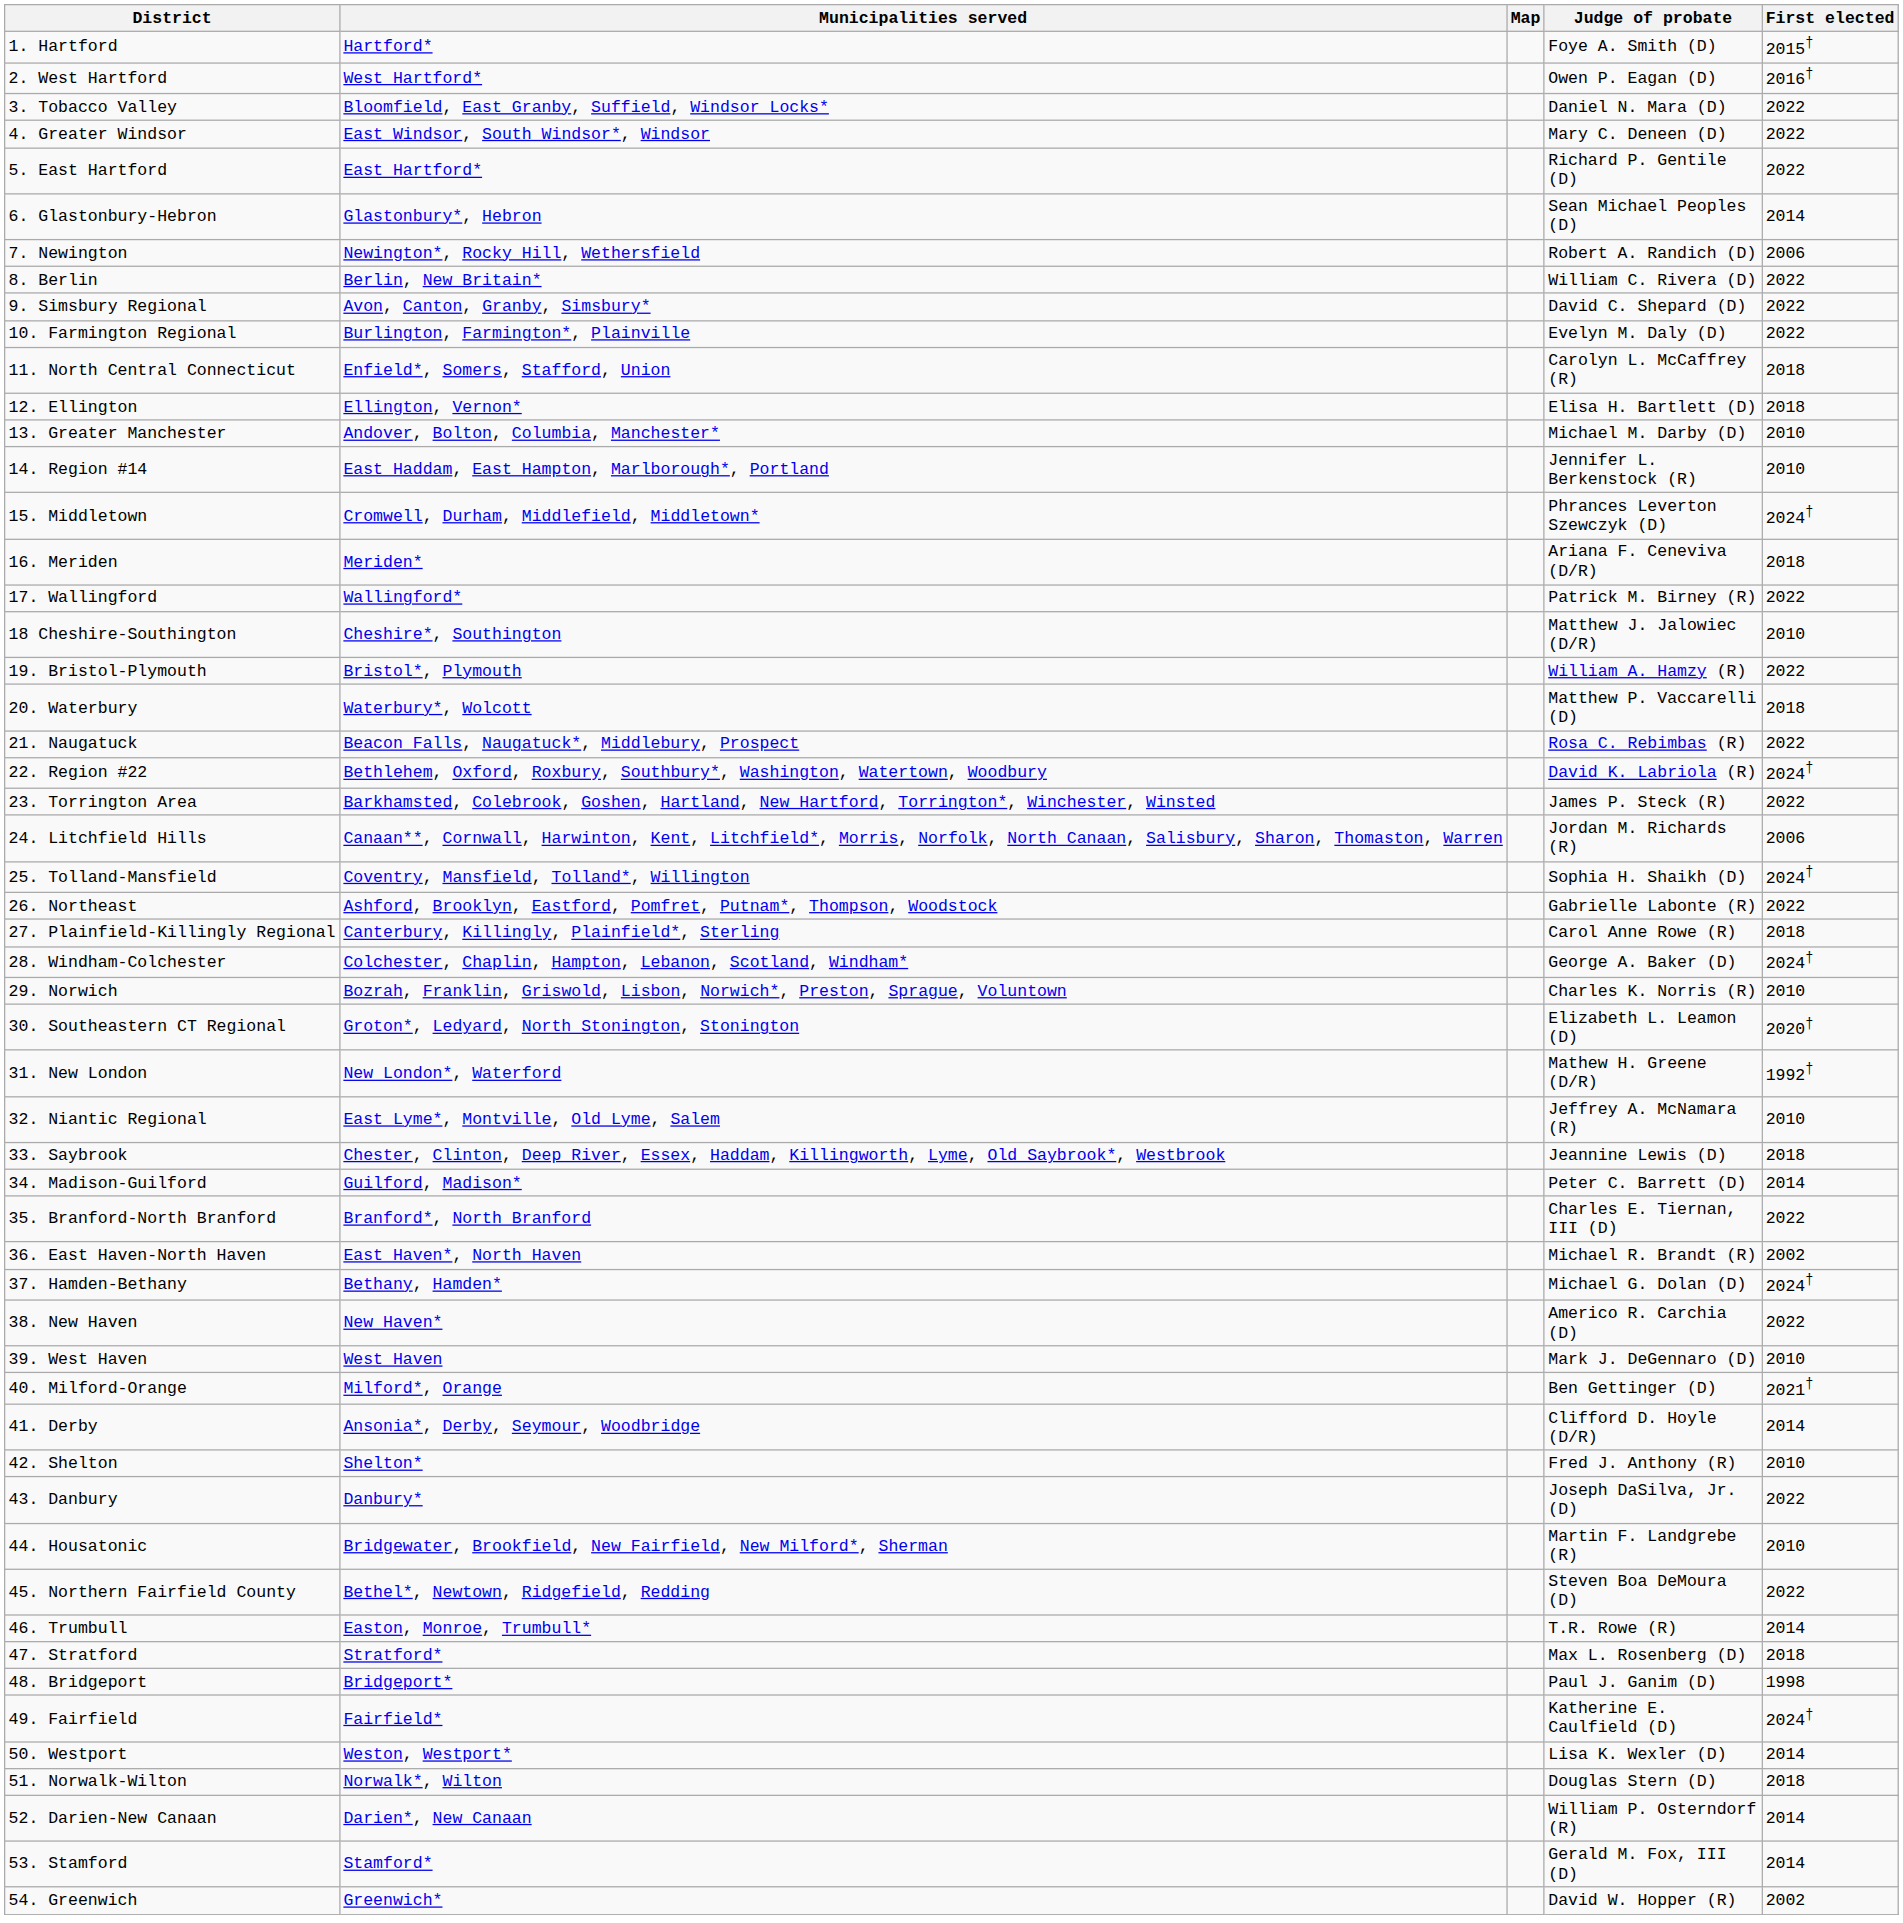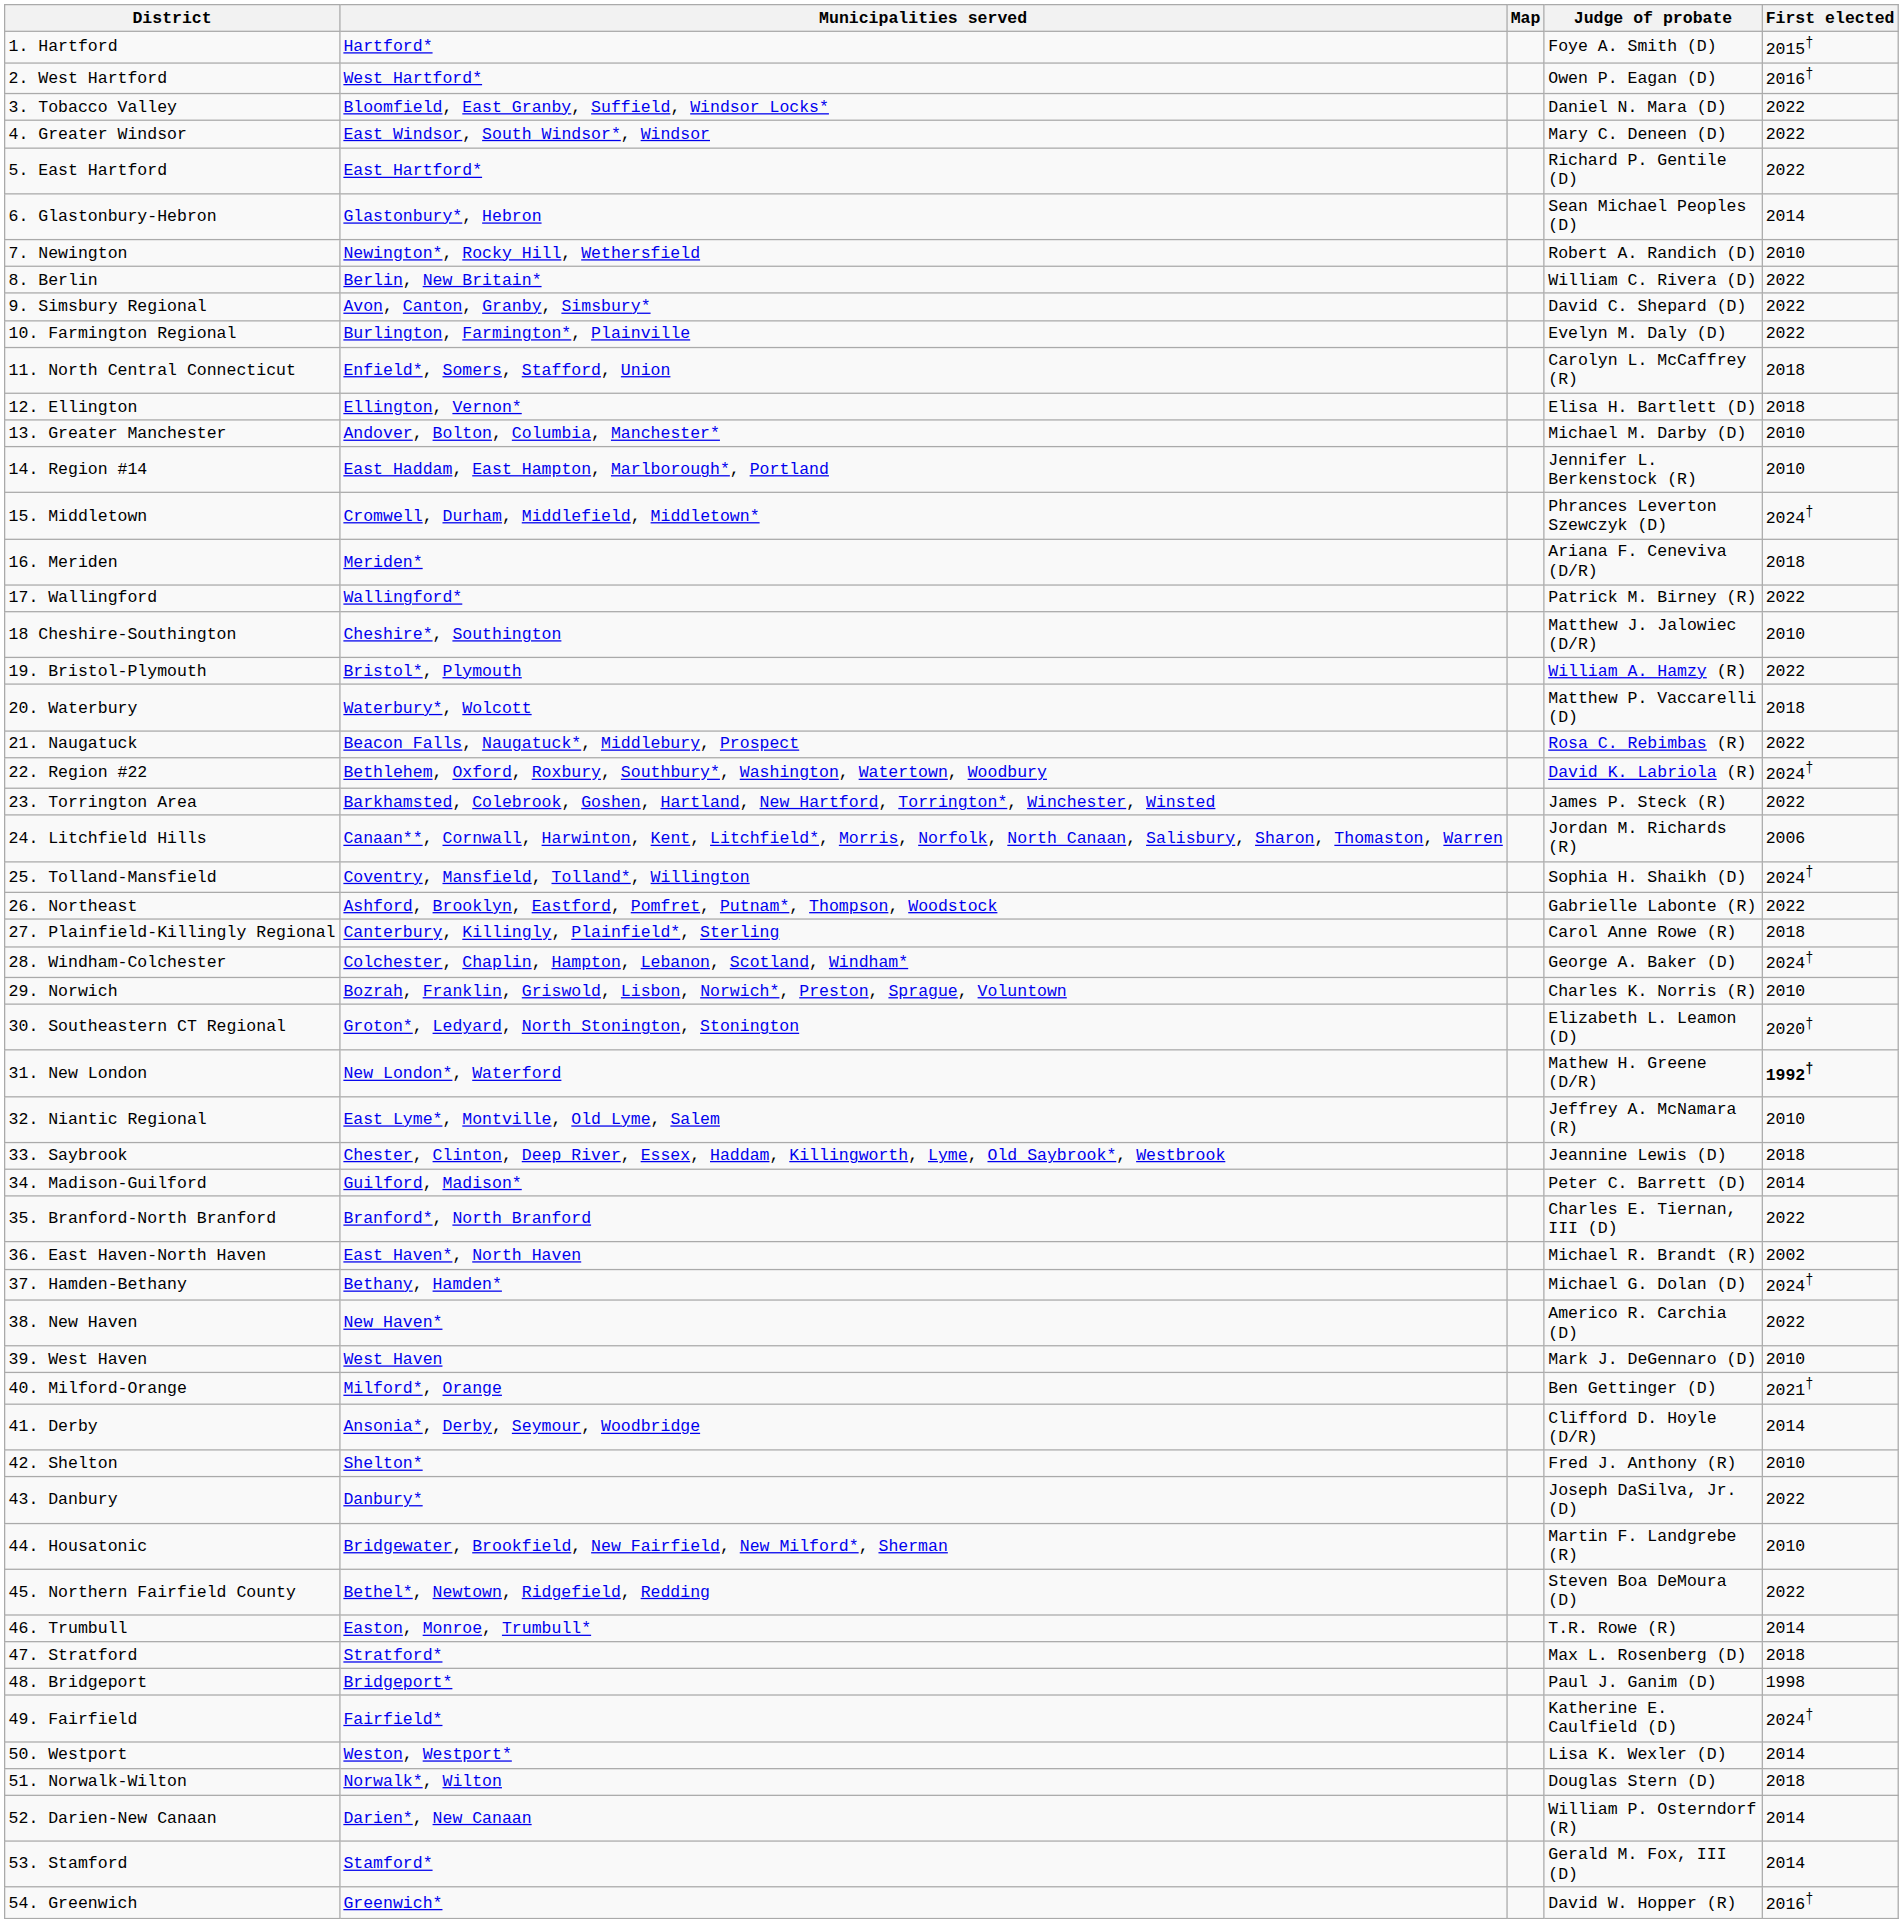7. Newington | First elected: 2006 -> 2010
31. New London | First elected: normal -> bold
54. Greenwich | First elected: 2002 -> 2016†
